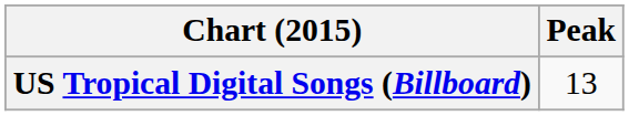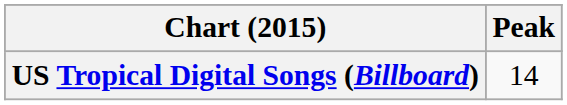US Tropical Digital Songs (Billboard) | Peak: 13 -> 14
